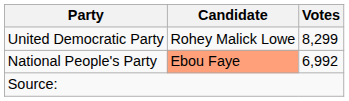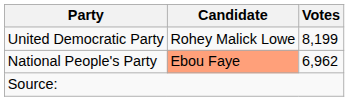United Democratic Party | Votes: 8,299 -> 8,199
National People's Party | Votes: 6,992 -> 6,962
